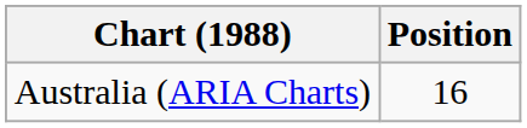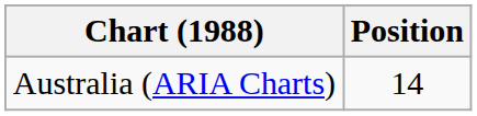Australia (ARIA Charts) | Position: 16 -> 14
